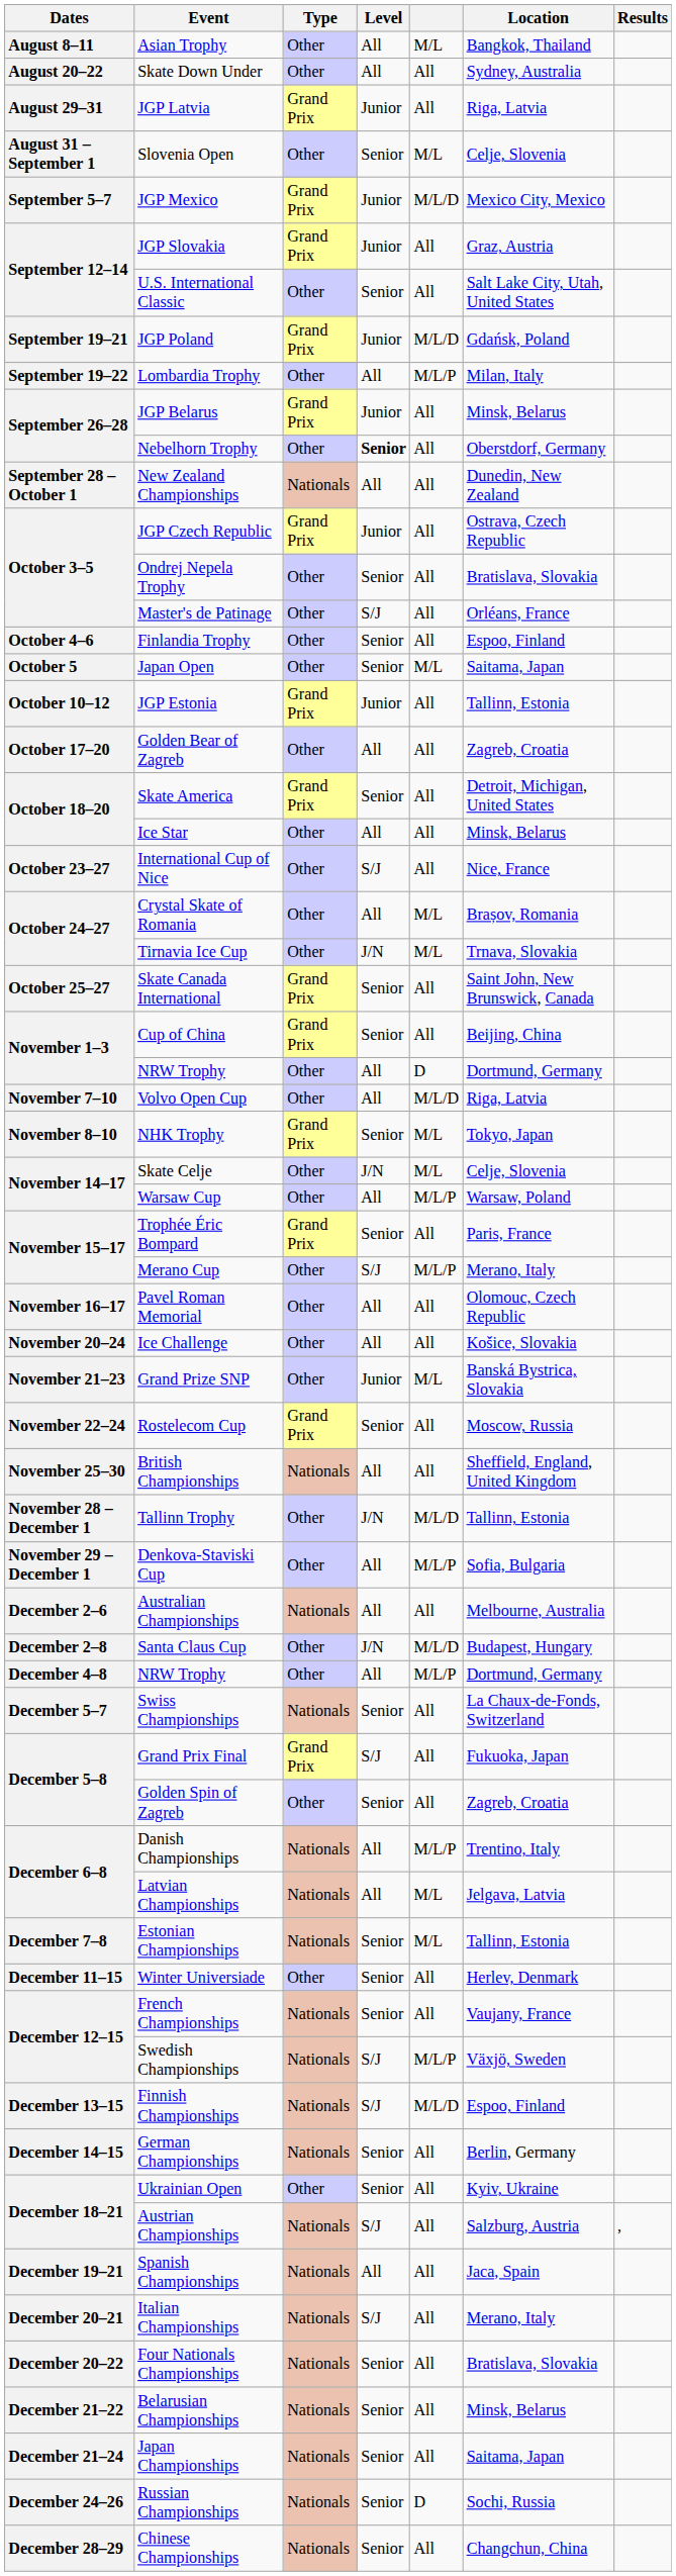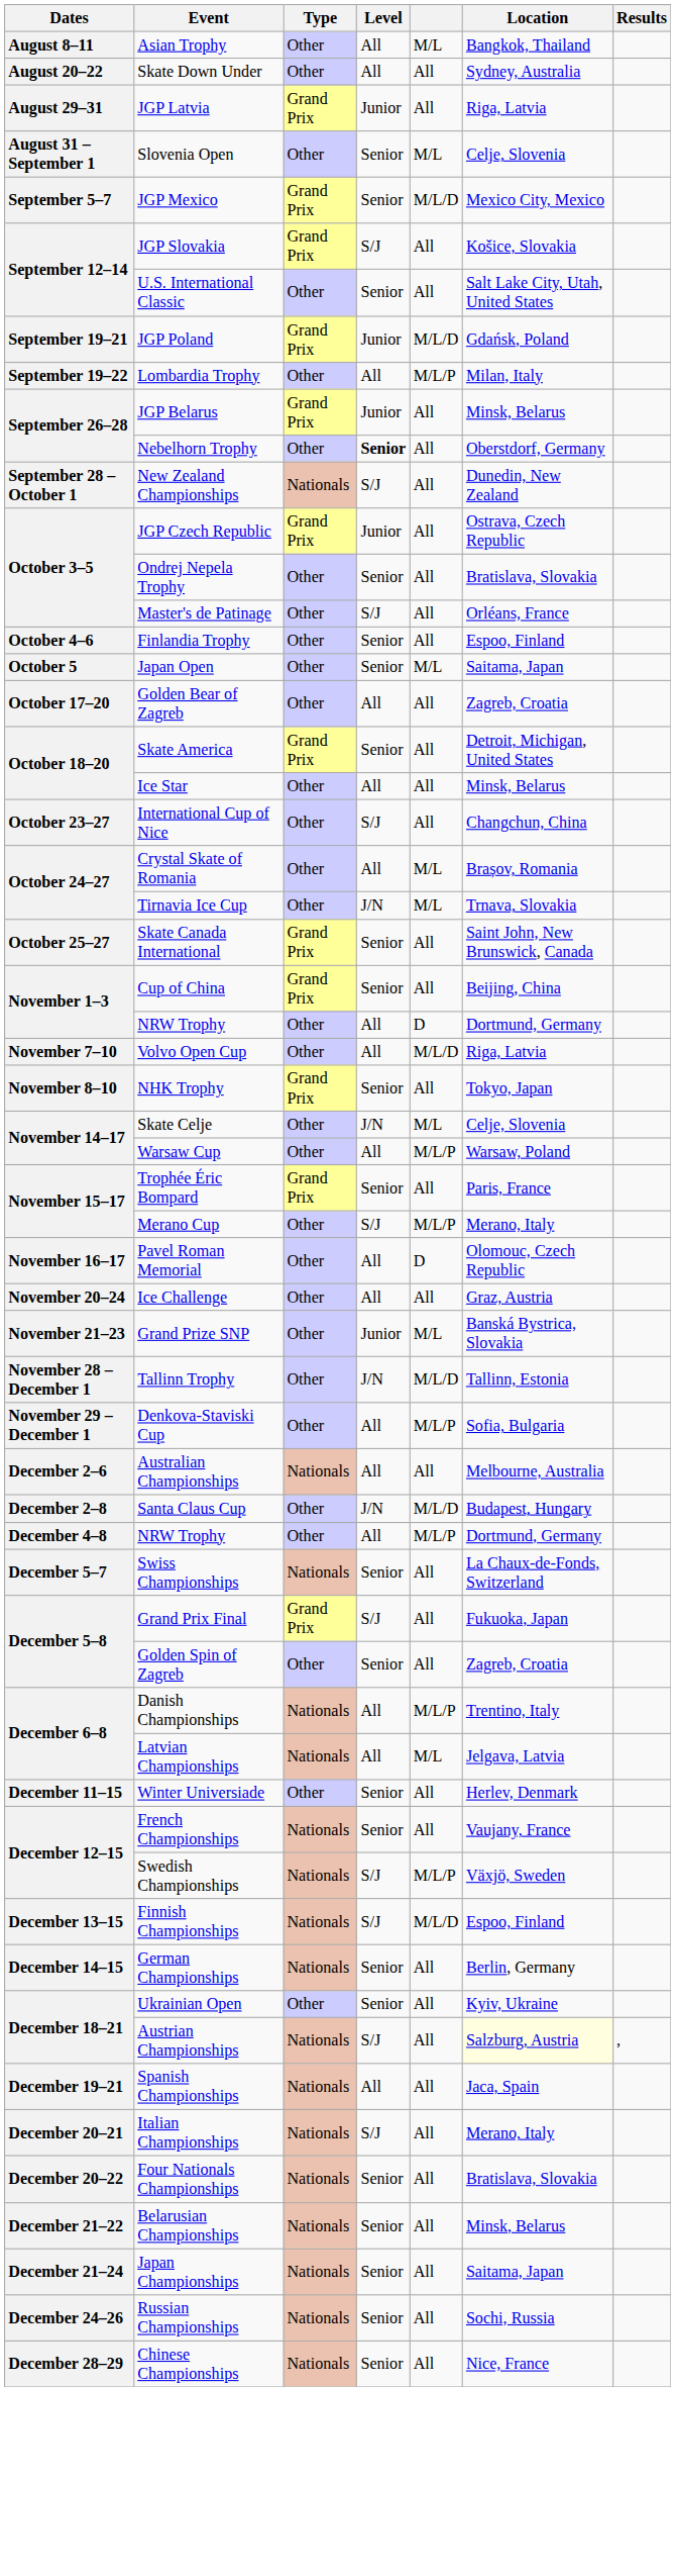JGP Mexico | Level: Junior -> Senior
JGP Slovakia | Level: Junior -> S/J
JGP Slovakia | Location: Graz, Austria -> Košice, Slovakia
New Zealand Championships | Level: All -> S/J
- row: October 10–12 | JGP Estonia | Grand Prix | Junior | All | Tallinn, Estonia
International Cup of Nice | Location: Nice, France -> Changchun, China
NHK Trophy | column 5: M/L -> All
Pavel Roman Memorial | column 5: All -> D
Ice Challenge | Location: Košice, Slovakia -> Graz, Austria
- row: November 22–24 | Rostelecom Cup | Grand Prix | Senior | All | Moscow, Russia
- row: November 25–30 | British Championships | Nationals | All | All | Sheffield, England, United Kingdom
- row: December 7–8 | Estonian Championships | Nationals | Senior | M/L | Tallinn, Estonia
Austrian Championships | Location: no background -> lightyellow background
Russian Championships | column 5: D -> All
Chinese Championships | Location: Changchun, China -> Nice, France
